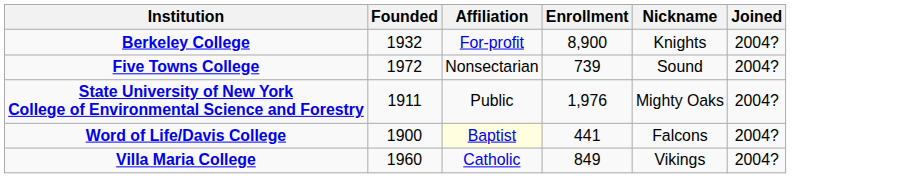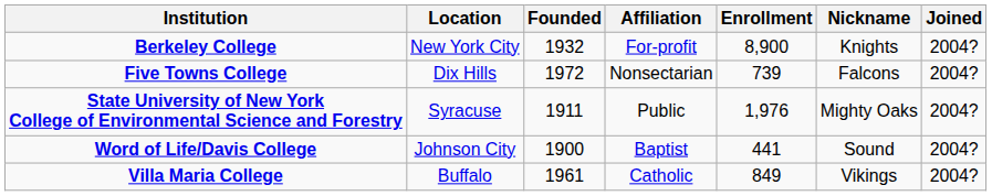+ column: Location | New York City | Dix Hills | Syracuse | Johnson City | Buffalo
Five Towns College | Nickname: Sound -> Falcons
Word of Life/Davis College | Affiliation: lightyellow background -> no background
Word of Life/Davis College | Nickname: Falcons -> Sound
Villa Maria College | Founded: 1960 -> 1961
